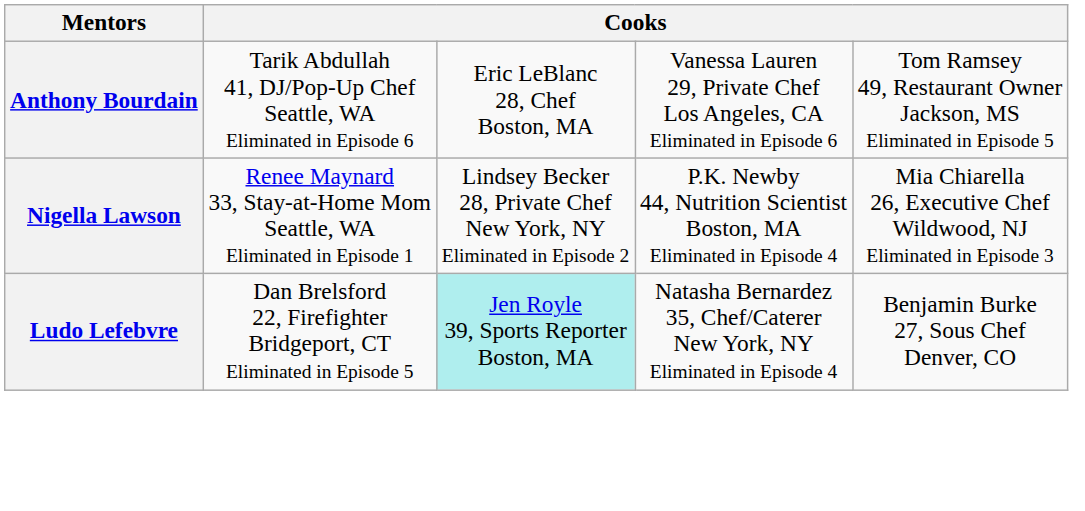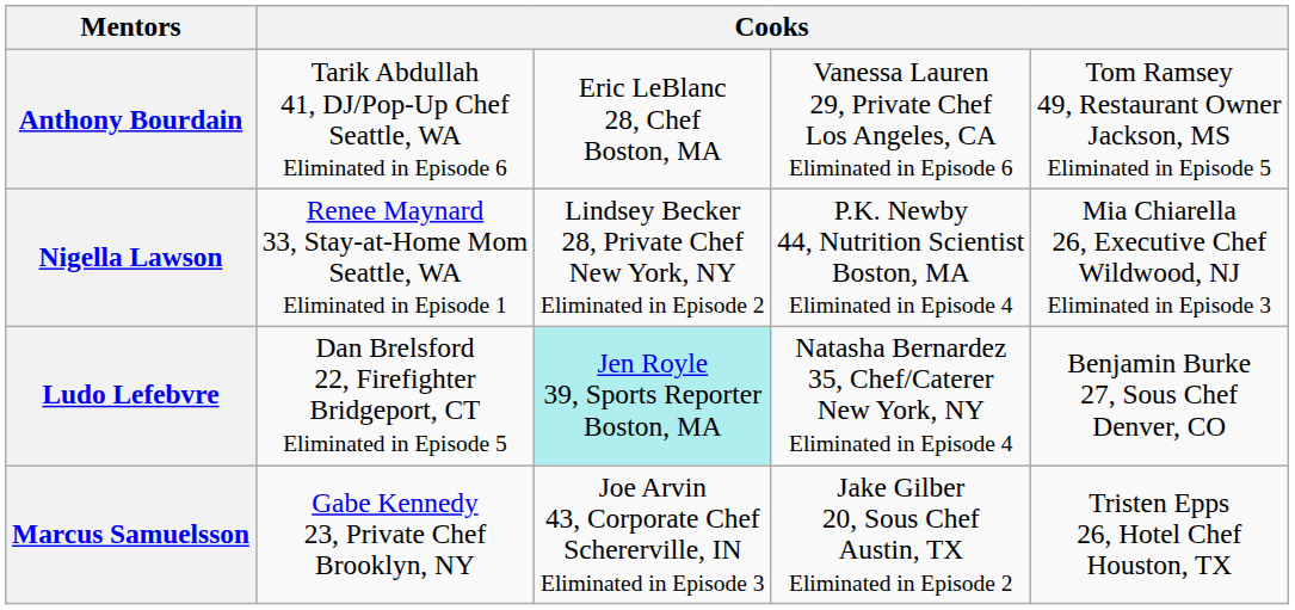+ row: Marcus Samuelsson | Gabe Kennedy 23, Private Chef Brooklyn, NY | Joe Arvin 43, Corporate Chef Schererville, IN Eliminated in Episode 3 | Jake Gilber 20, Sous Chef Austin, TX Eliminated in Episode 2 | Tristen Epps 26, Hotel Chef Houston, TX
